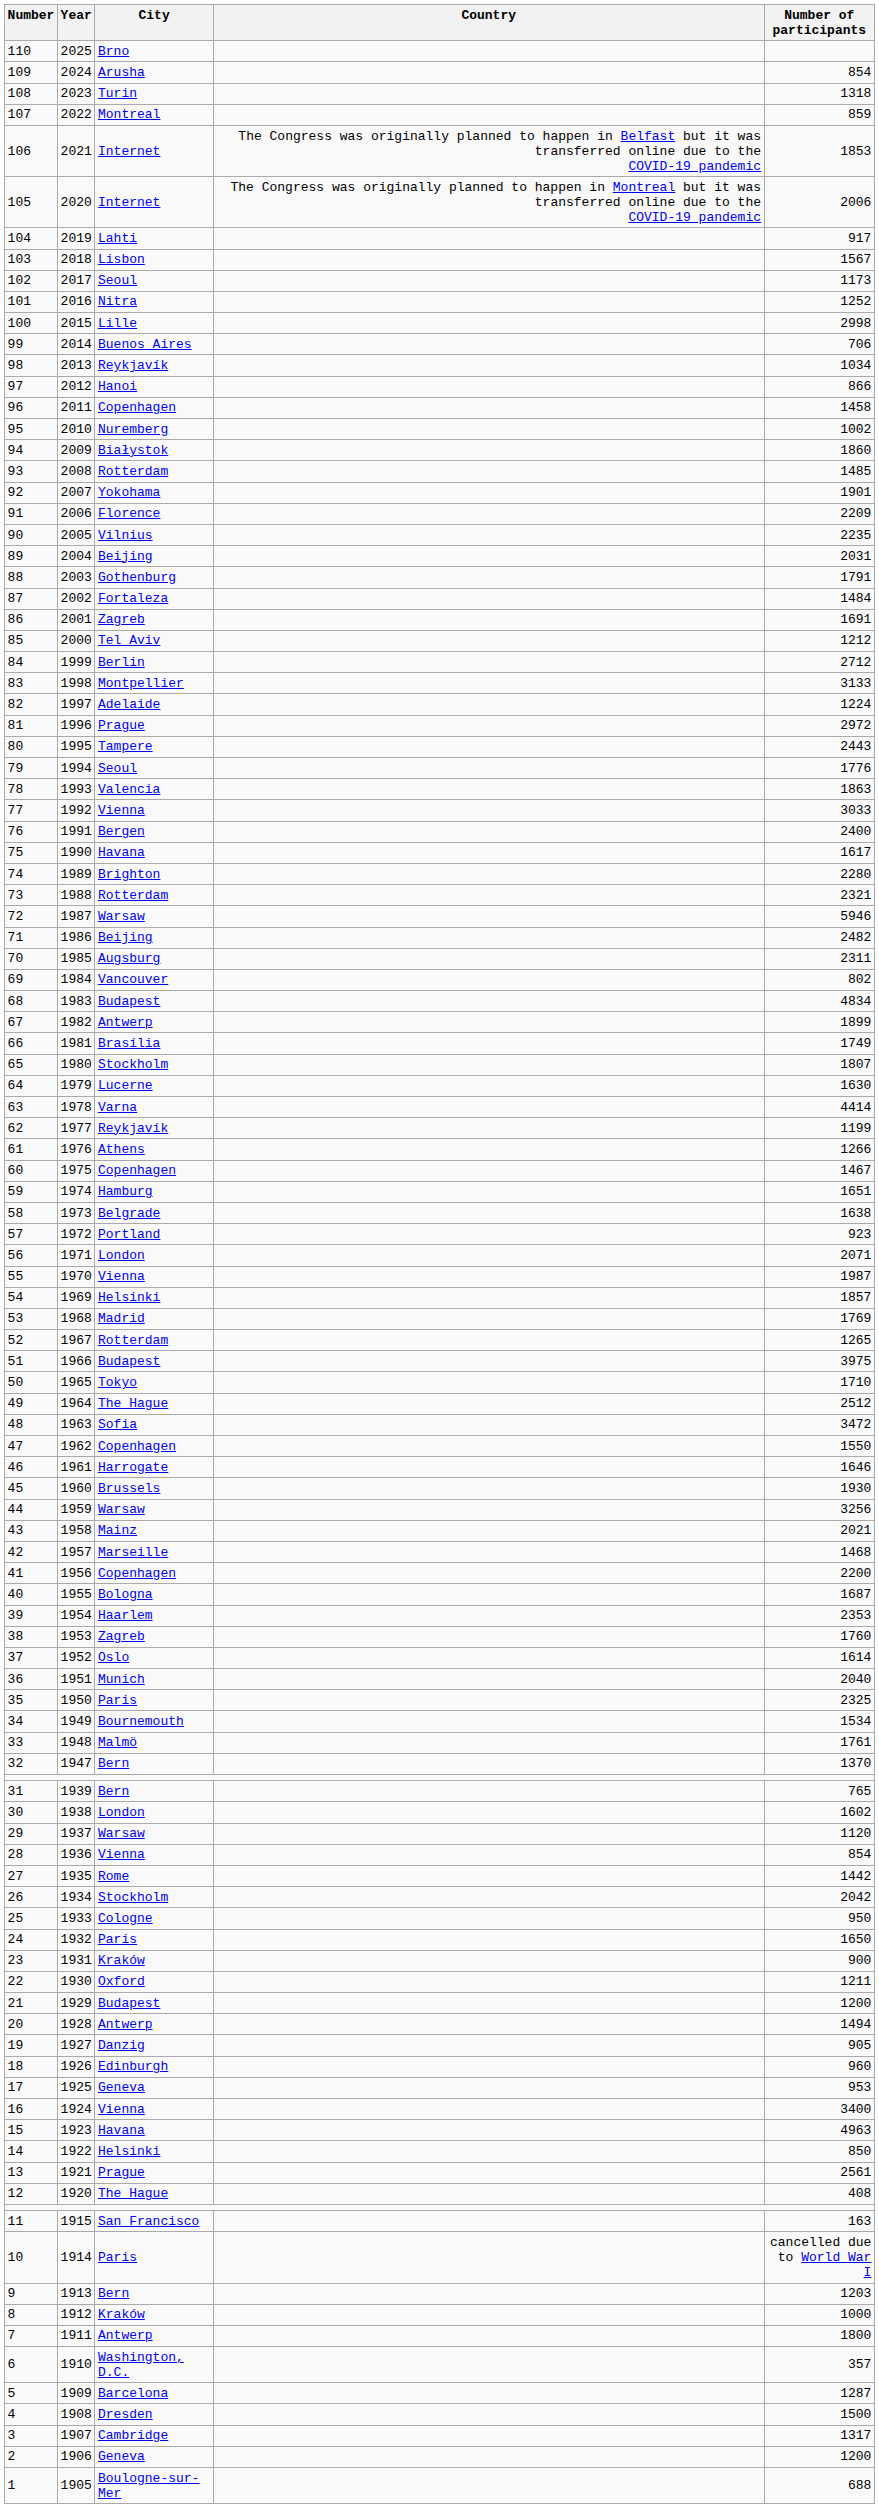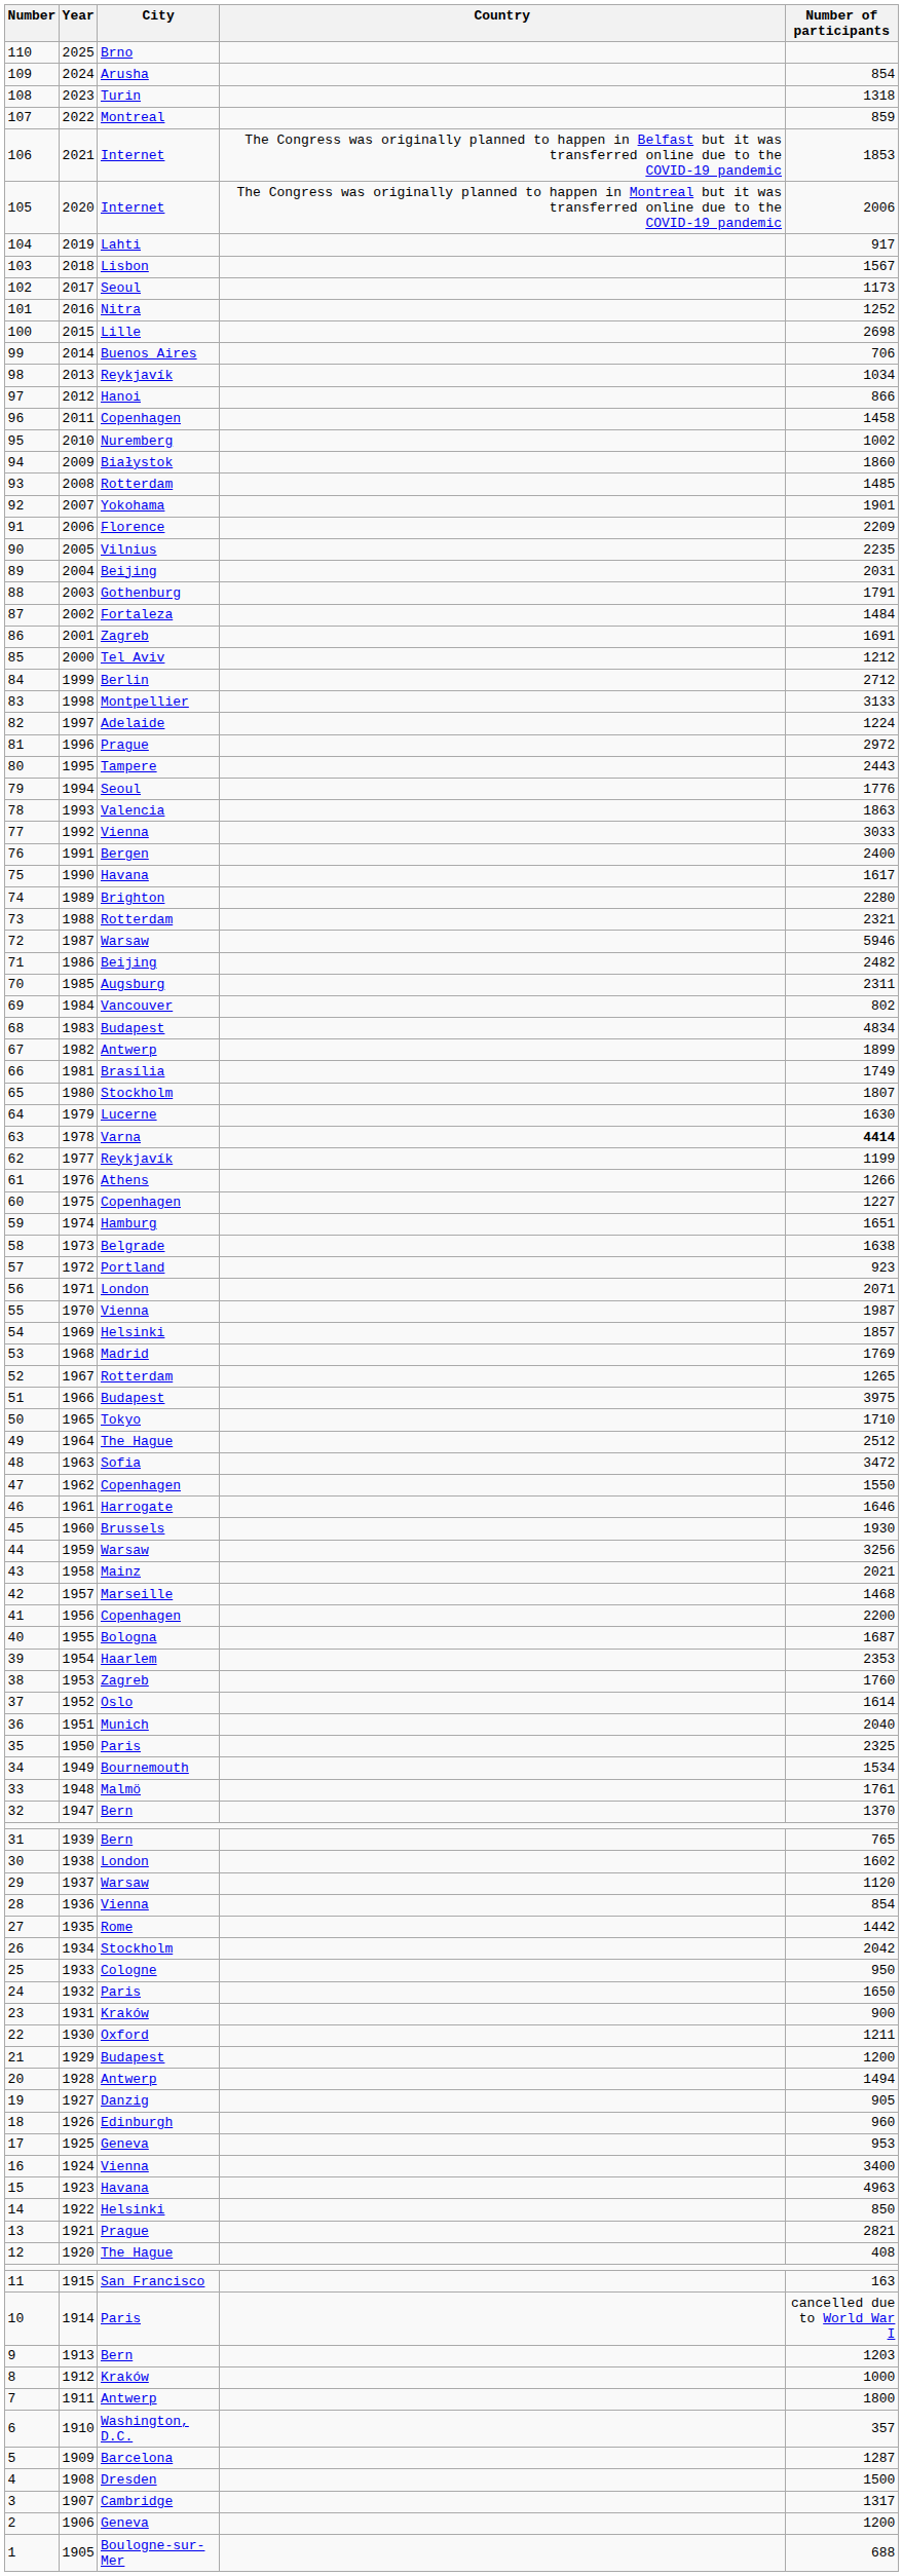100 | Number of participants: 2998 -> 2698
63 | Number of participants: normal -> bold
60 | Number of participants: 1467 -> 1227
13 | Number of participants: 2561 -> 2821
